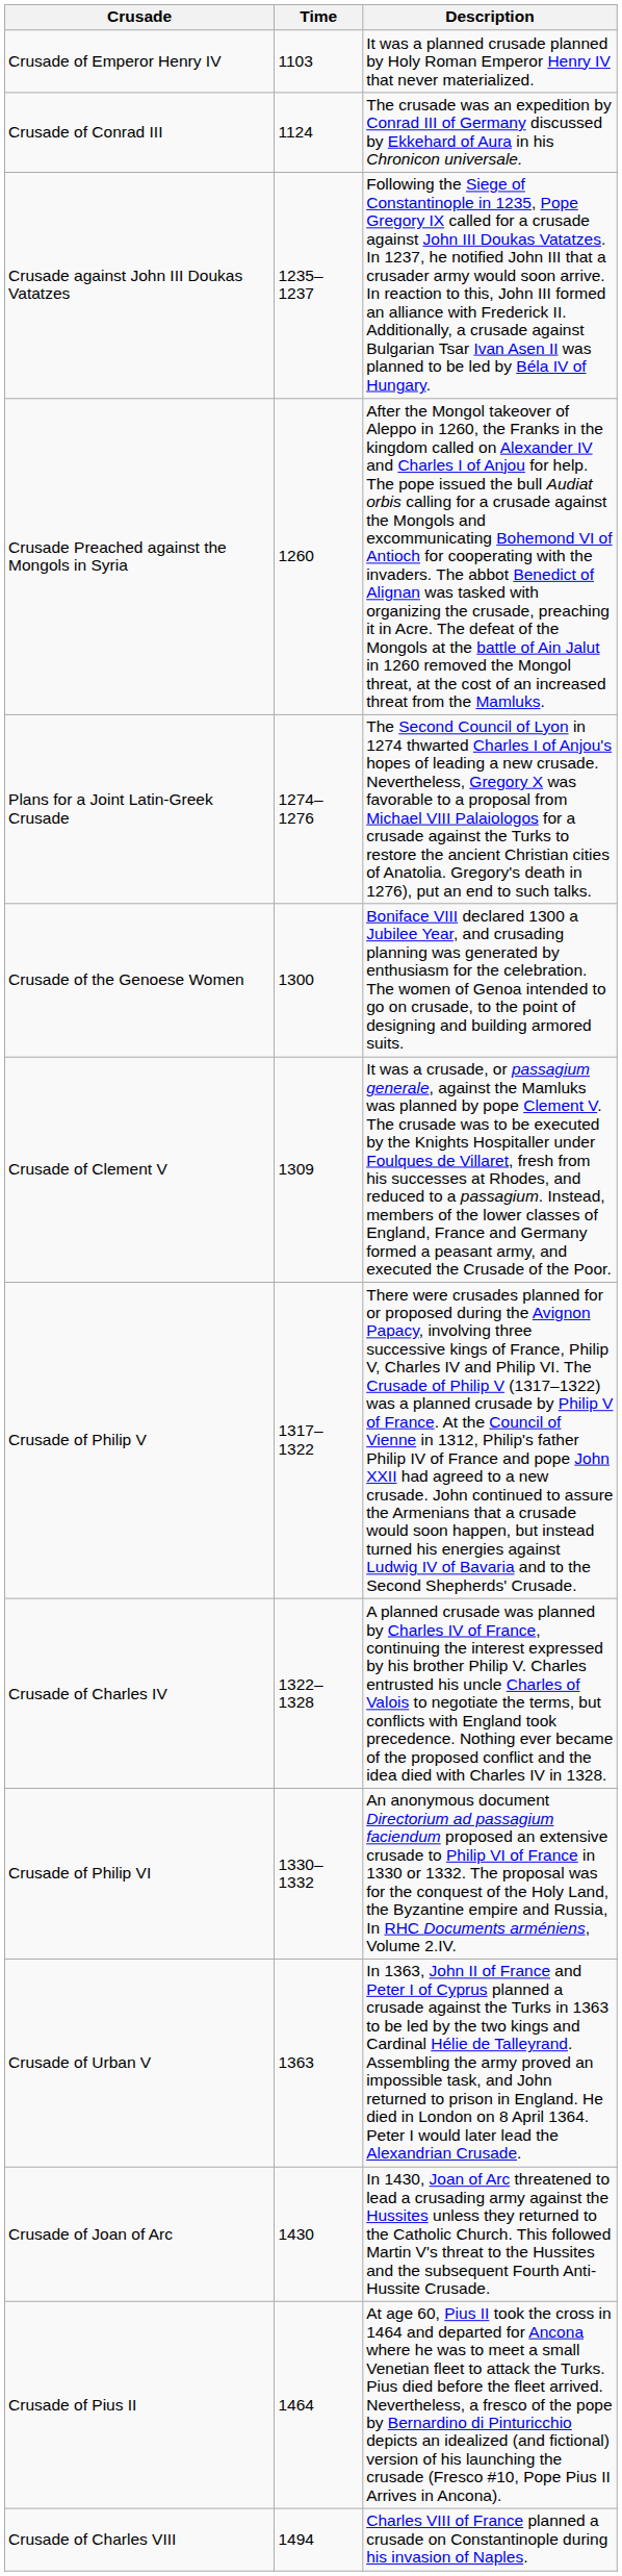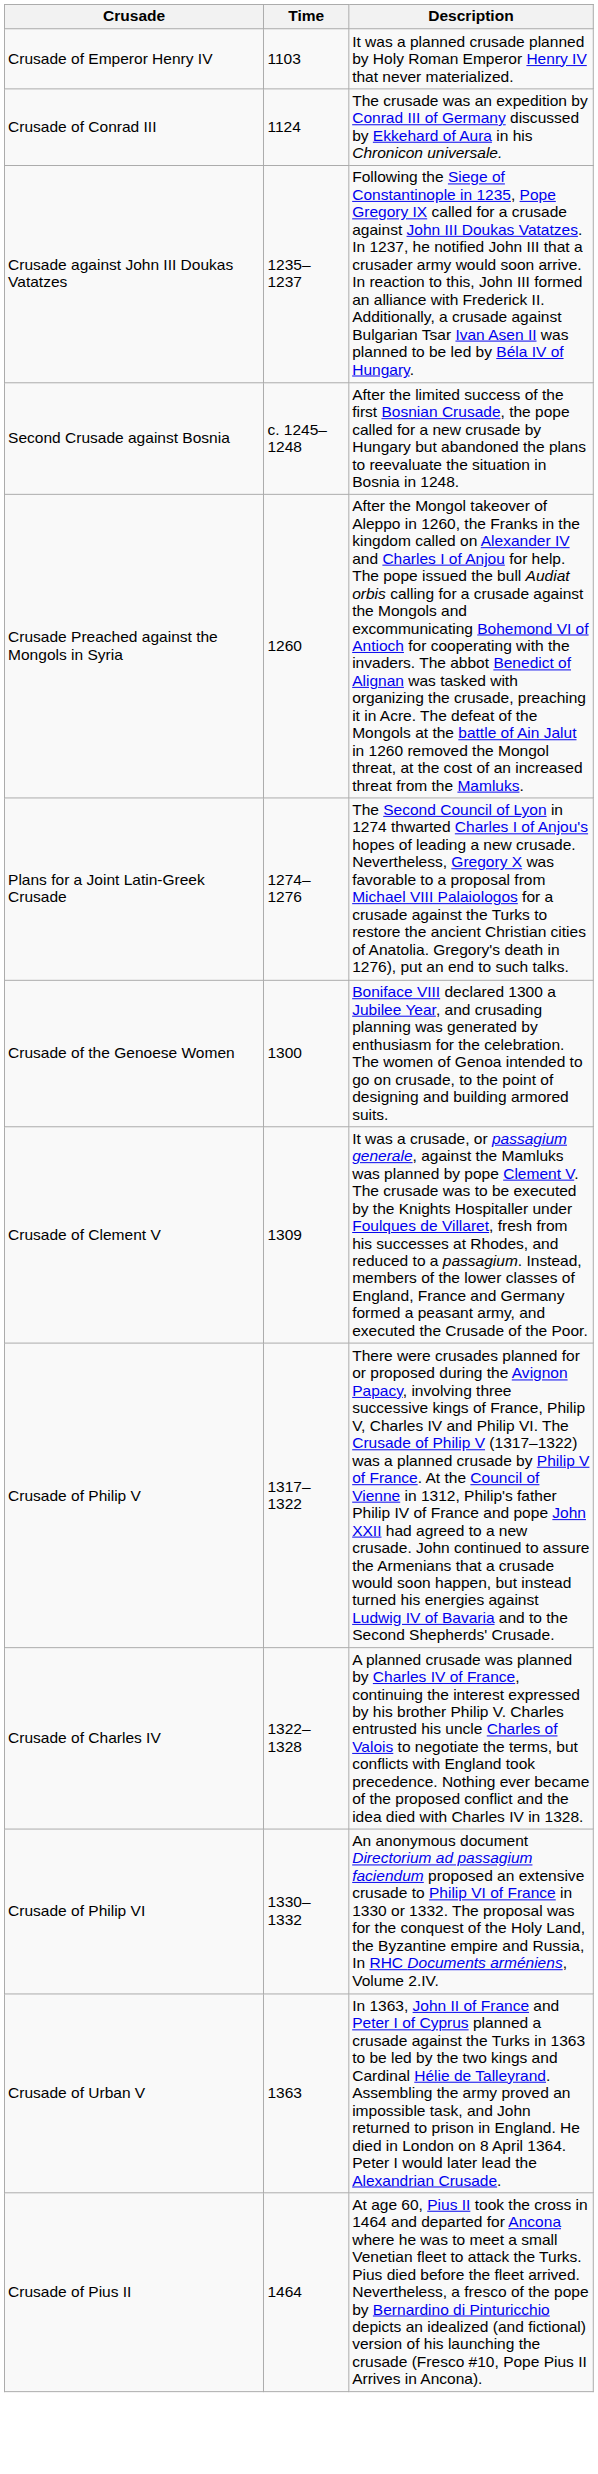+ row: Second Crusade against Bosnia | c. 1245–1248 | After the limited success of the first Bosnian Crusade, the pope called for a new crusade by Hungary but abandoned the plans to reevaluate the situation in Bosnia in 1248.
- row: Crusade of Joan of Arc | 1430 | In 1430, Joan of Arc threatened to lead a crusading army against the Hussites unless they returned to the Catholic Church. This followed Martin V's threat to the Hussites and the subsequent Fourth Anti-Hussite Crusade.
- row: Crusade of Charles VIII | 1494 | Charles VIII of France planned a crusade on Constantinople during his invasion of Naples.
